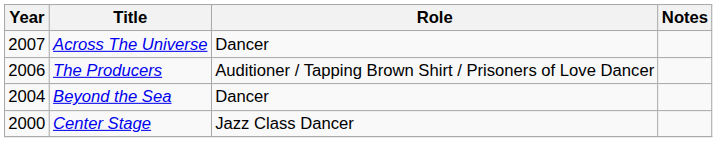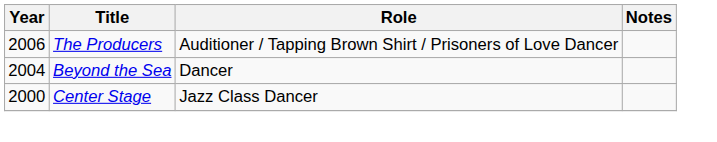- row: 2007 | Across The Universe | Dancer
